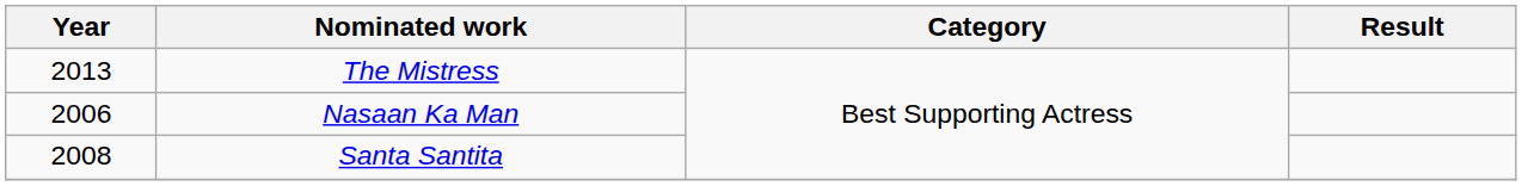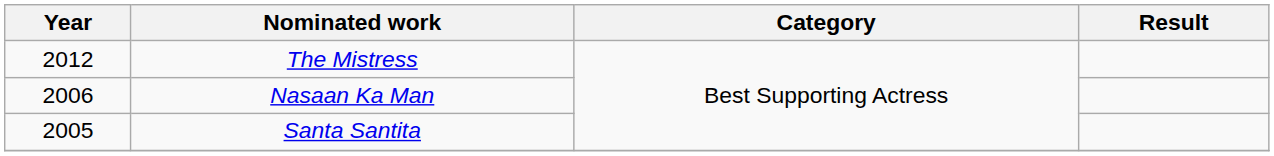The Mistress | Year: 2013 -> 2012
Santa Santita | Year: 2008 -> 2005
